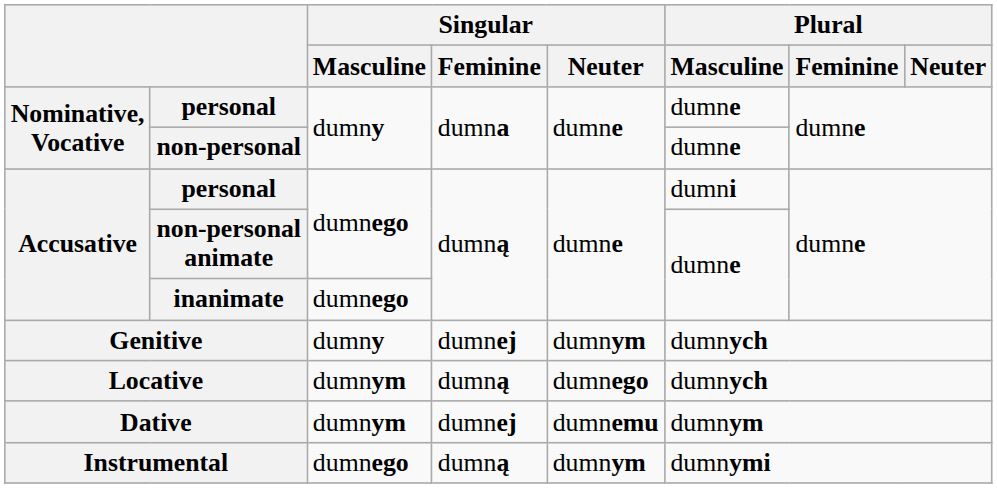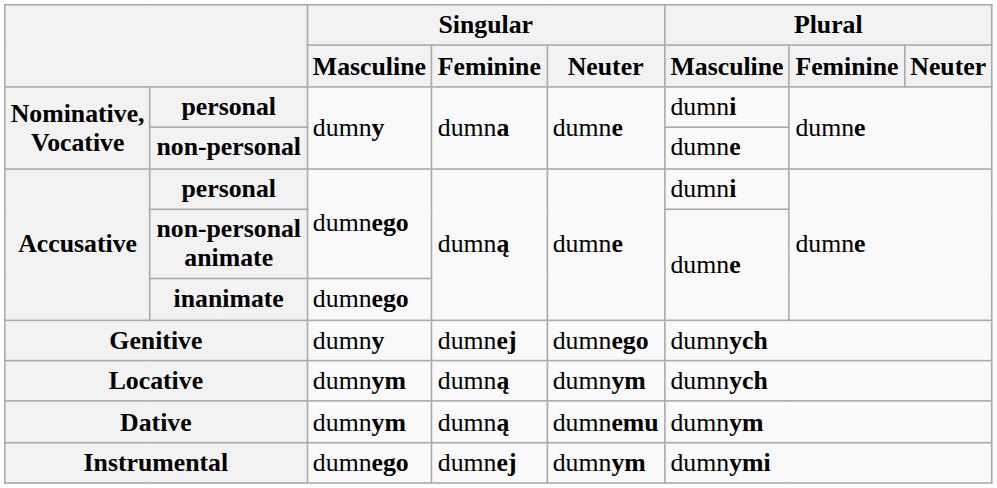Nominative, Vocative / personal | Plural / Masculine: dumne -> dumni
Genitive | Singular / Neuter: dumnym -> dumnego
Locative | Singular / Neuter: dumnego -> dumnym
Dative | Singular / Feminine: dumnej -> dumną
Instrumental | Singular / Feminine: dumną -> dumnej
